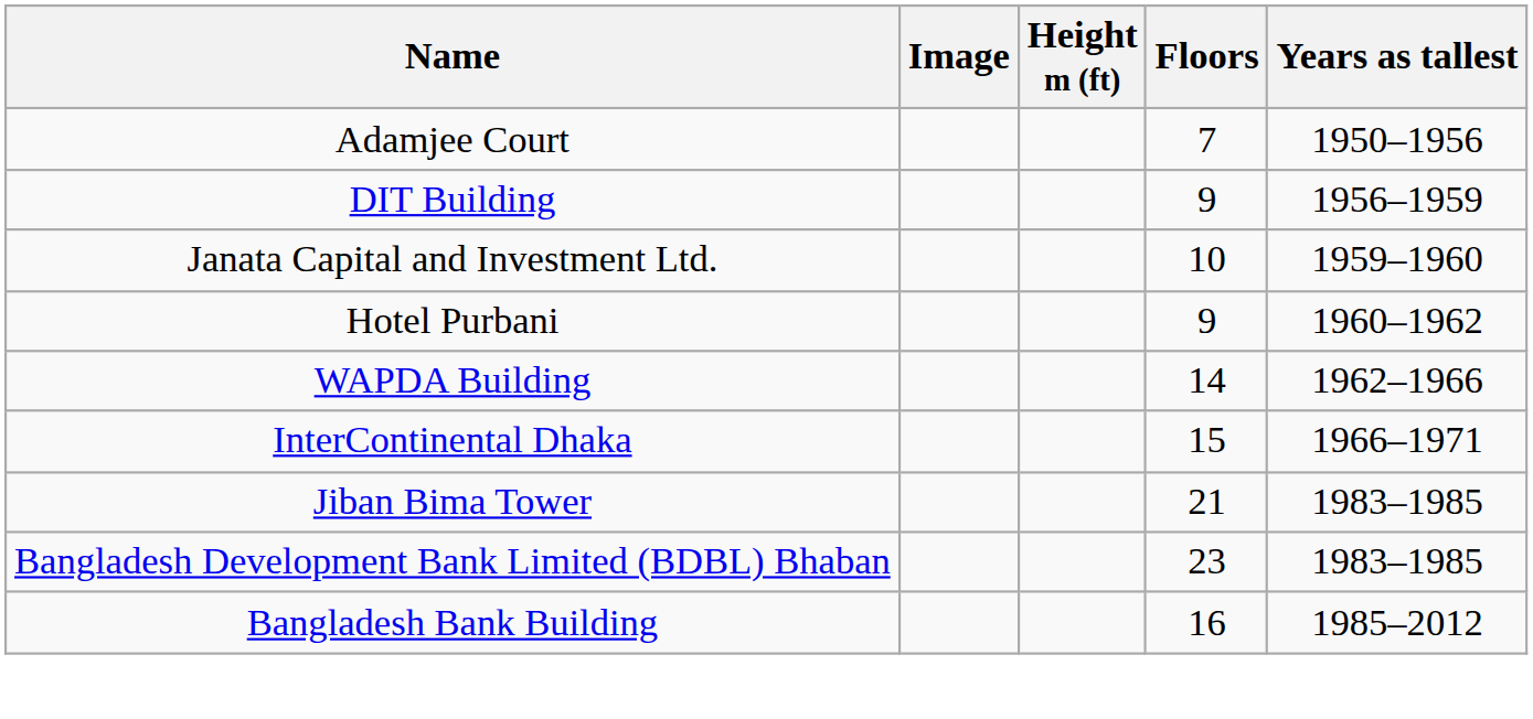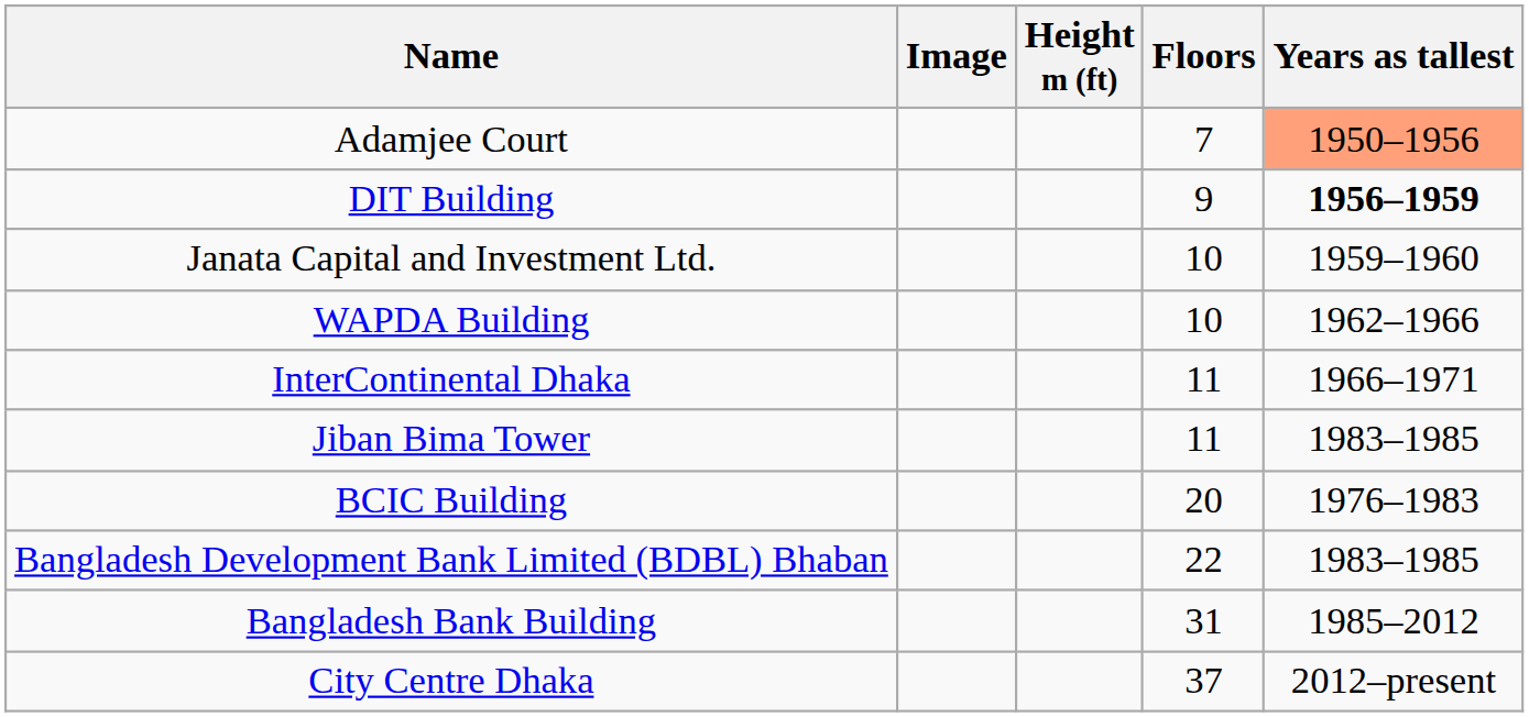Adamjee Court | Years as tallest: no background -> lightsalmon background
DIT Building | Years as tallest: normal -> bold
- row: Hotel Purbani | 9 | 1960–1962
WAPDA Building | Floors: 14 -> 10
InterContinental Dhaka | Floors: 15 -> 11
Jiban Bima Tower | Floors: 21 -> 11
+ row: BCIC Building | 20 | 1976–1983
Bangladesh Development Bank Limited (BDBL) Bhaban | Floors: 23 -> 22
Bangladesh Bank Building | Floors: 16 -> 31
+ row: City Centre Dhaka | 37 | 2012–present
